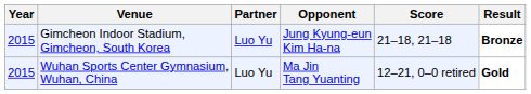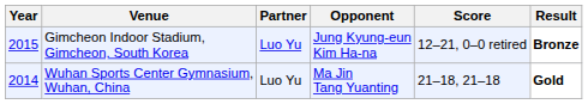Gimcheon Indoor Stadium, Gimcheon, South Korea | Score: 21–18, 21–18 -> 12–21, 0–0 retired
Wuhan Sports Center Gymnasium, Wuhan, China | Year: 2015 -> 2014
Wuhan Sports Center Gymnasium, Wuhan, China | Score: 12–21, 0–0 retired -> 21–18, 21–18
